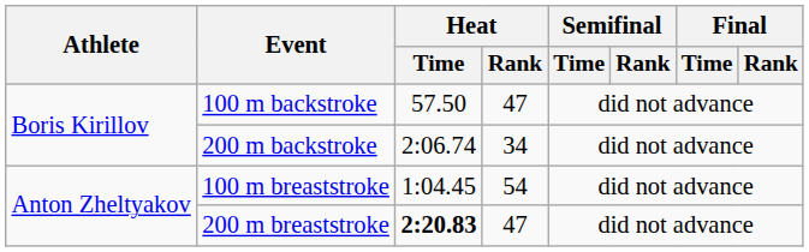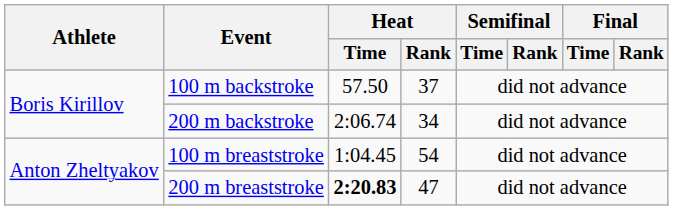100 m backstroke | Heat / Rank: 47 -> 37
